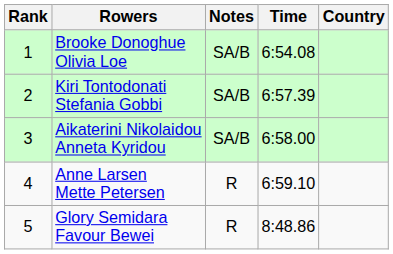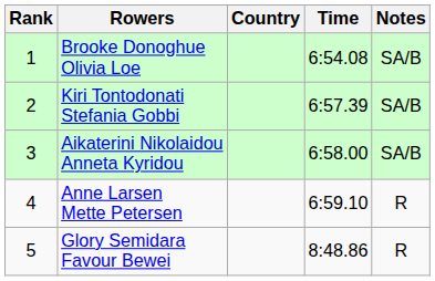columns swapped: Country <-> Notes
